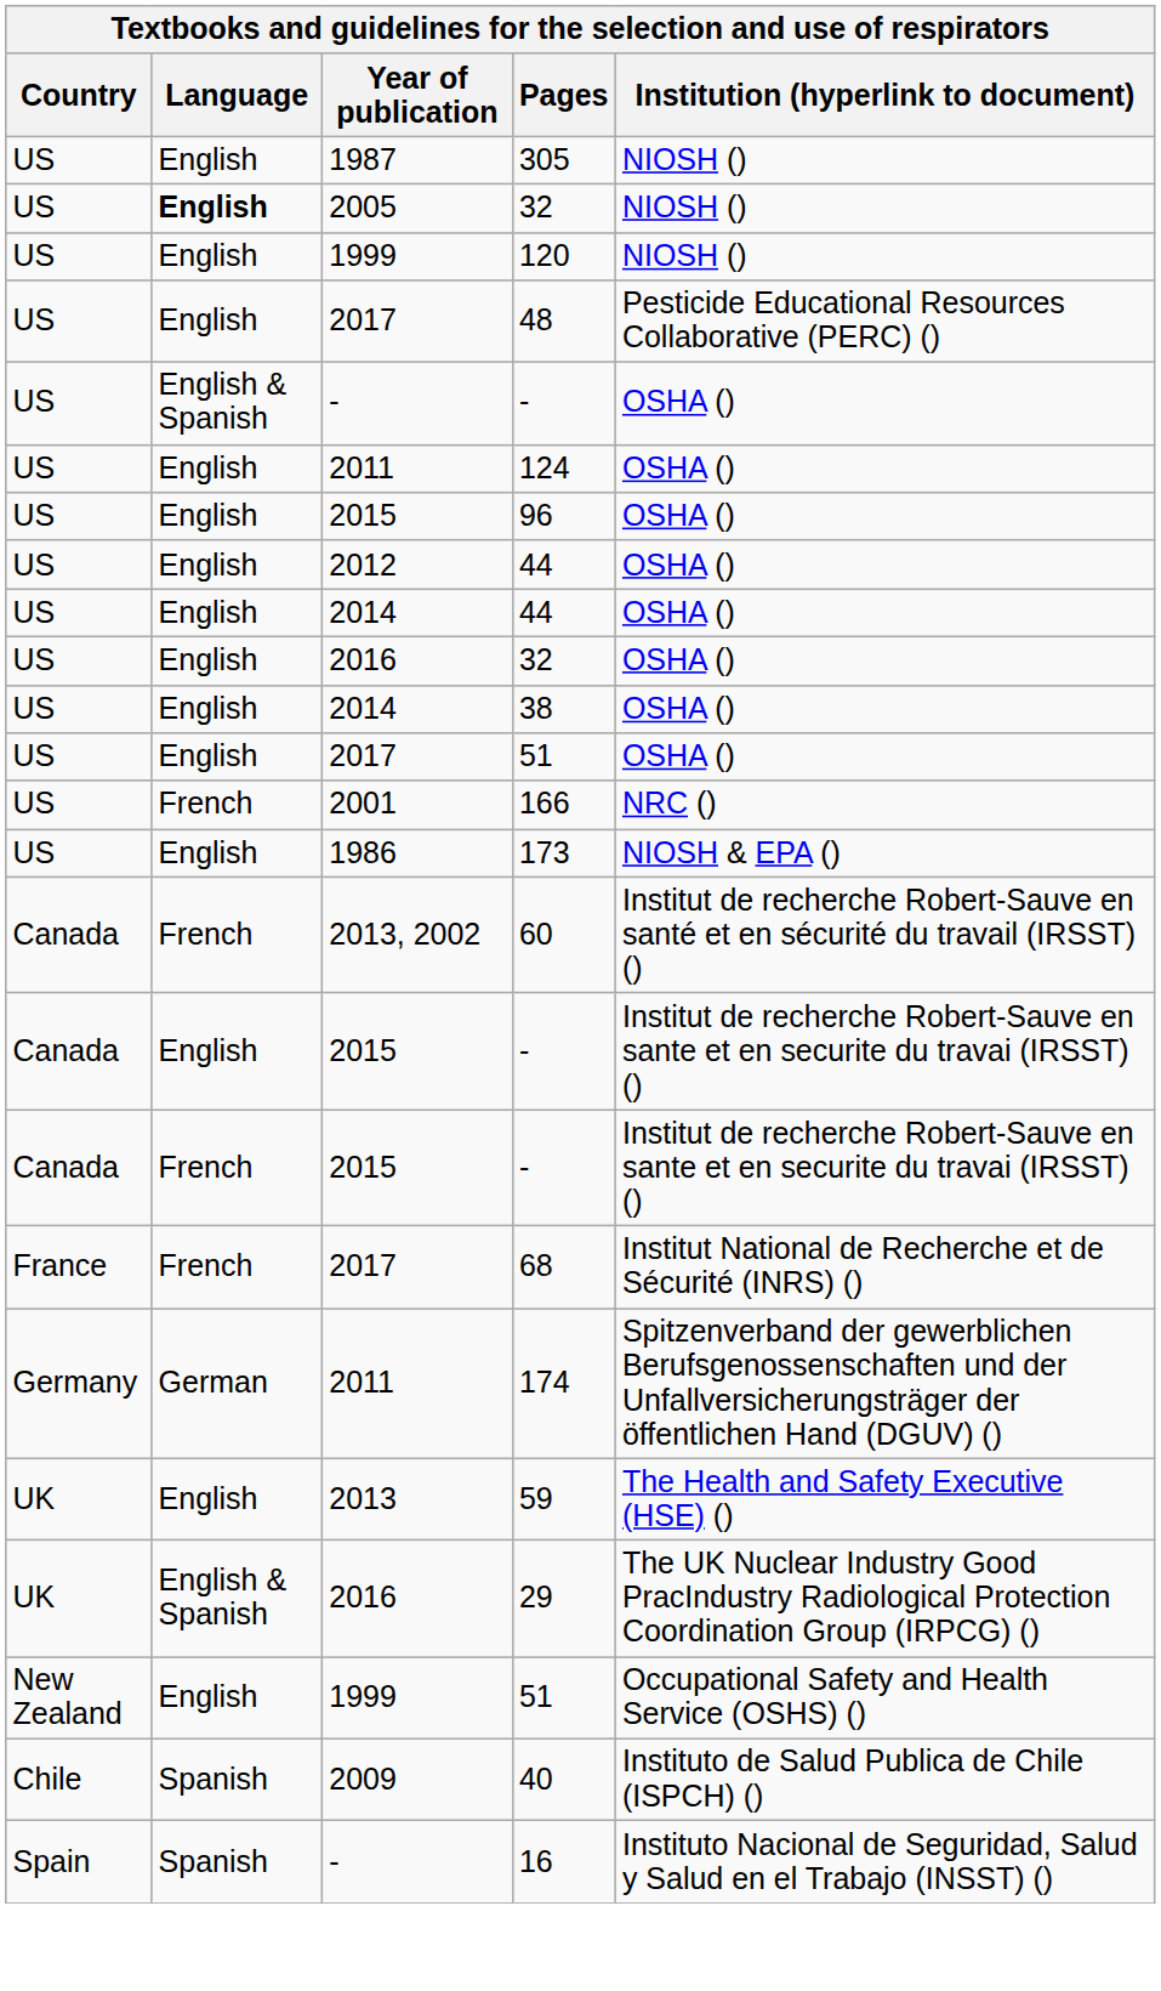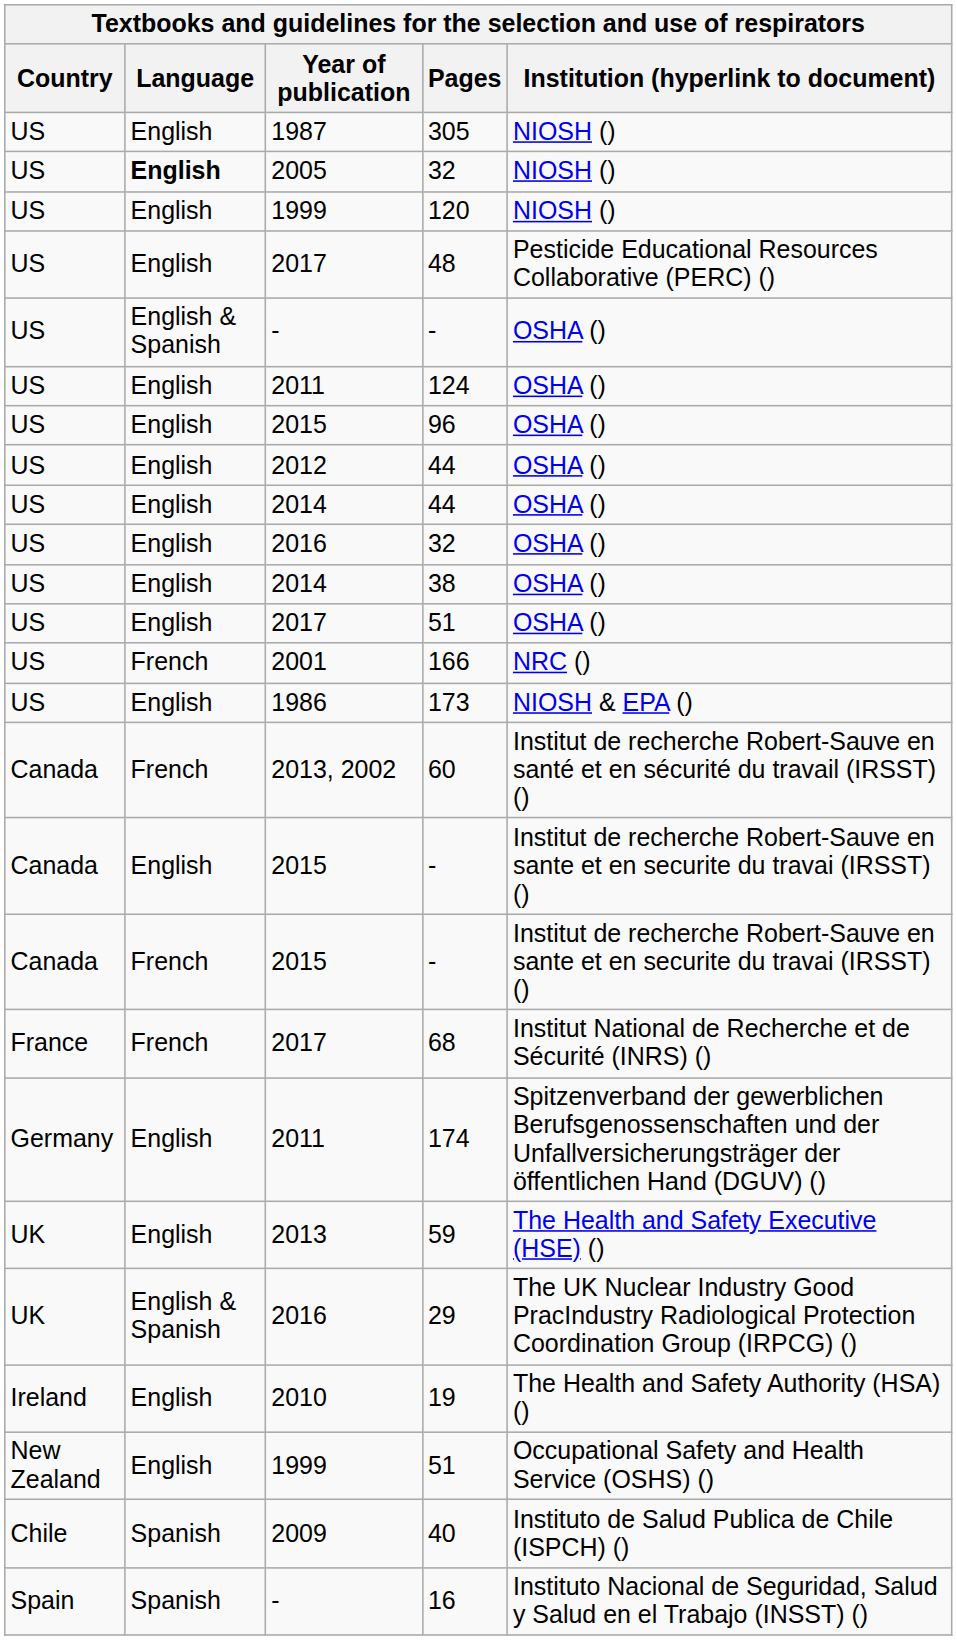174 | Language: German -> English
+ row: Ireland | English | 2010 | 19 | The Health and Safety Authority (HSA) ()
